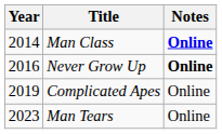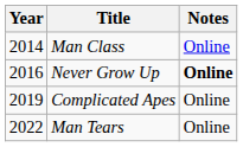Man Class | Notes: bold -> normal
Man Tears | Year: 2023 -> 2022
